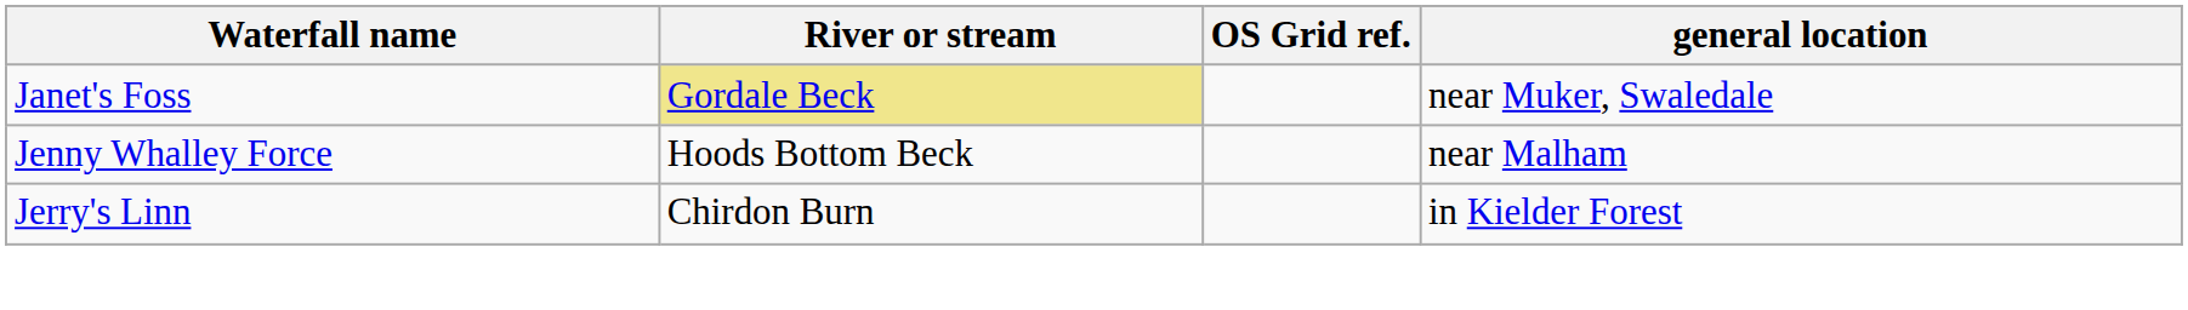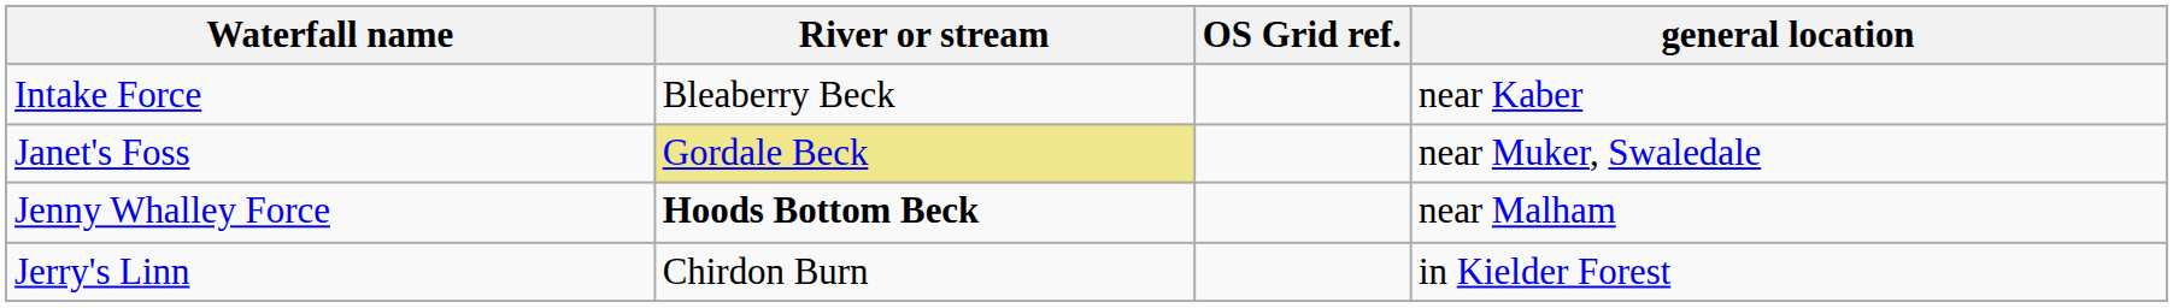+ row: Intake Force | Bleaberry Beck | near Kaber
Jenny Whalley Force | River or stream: normal -> bold
